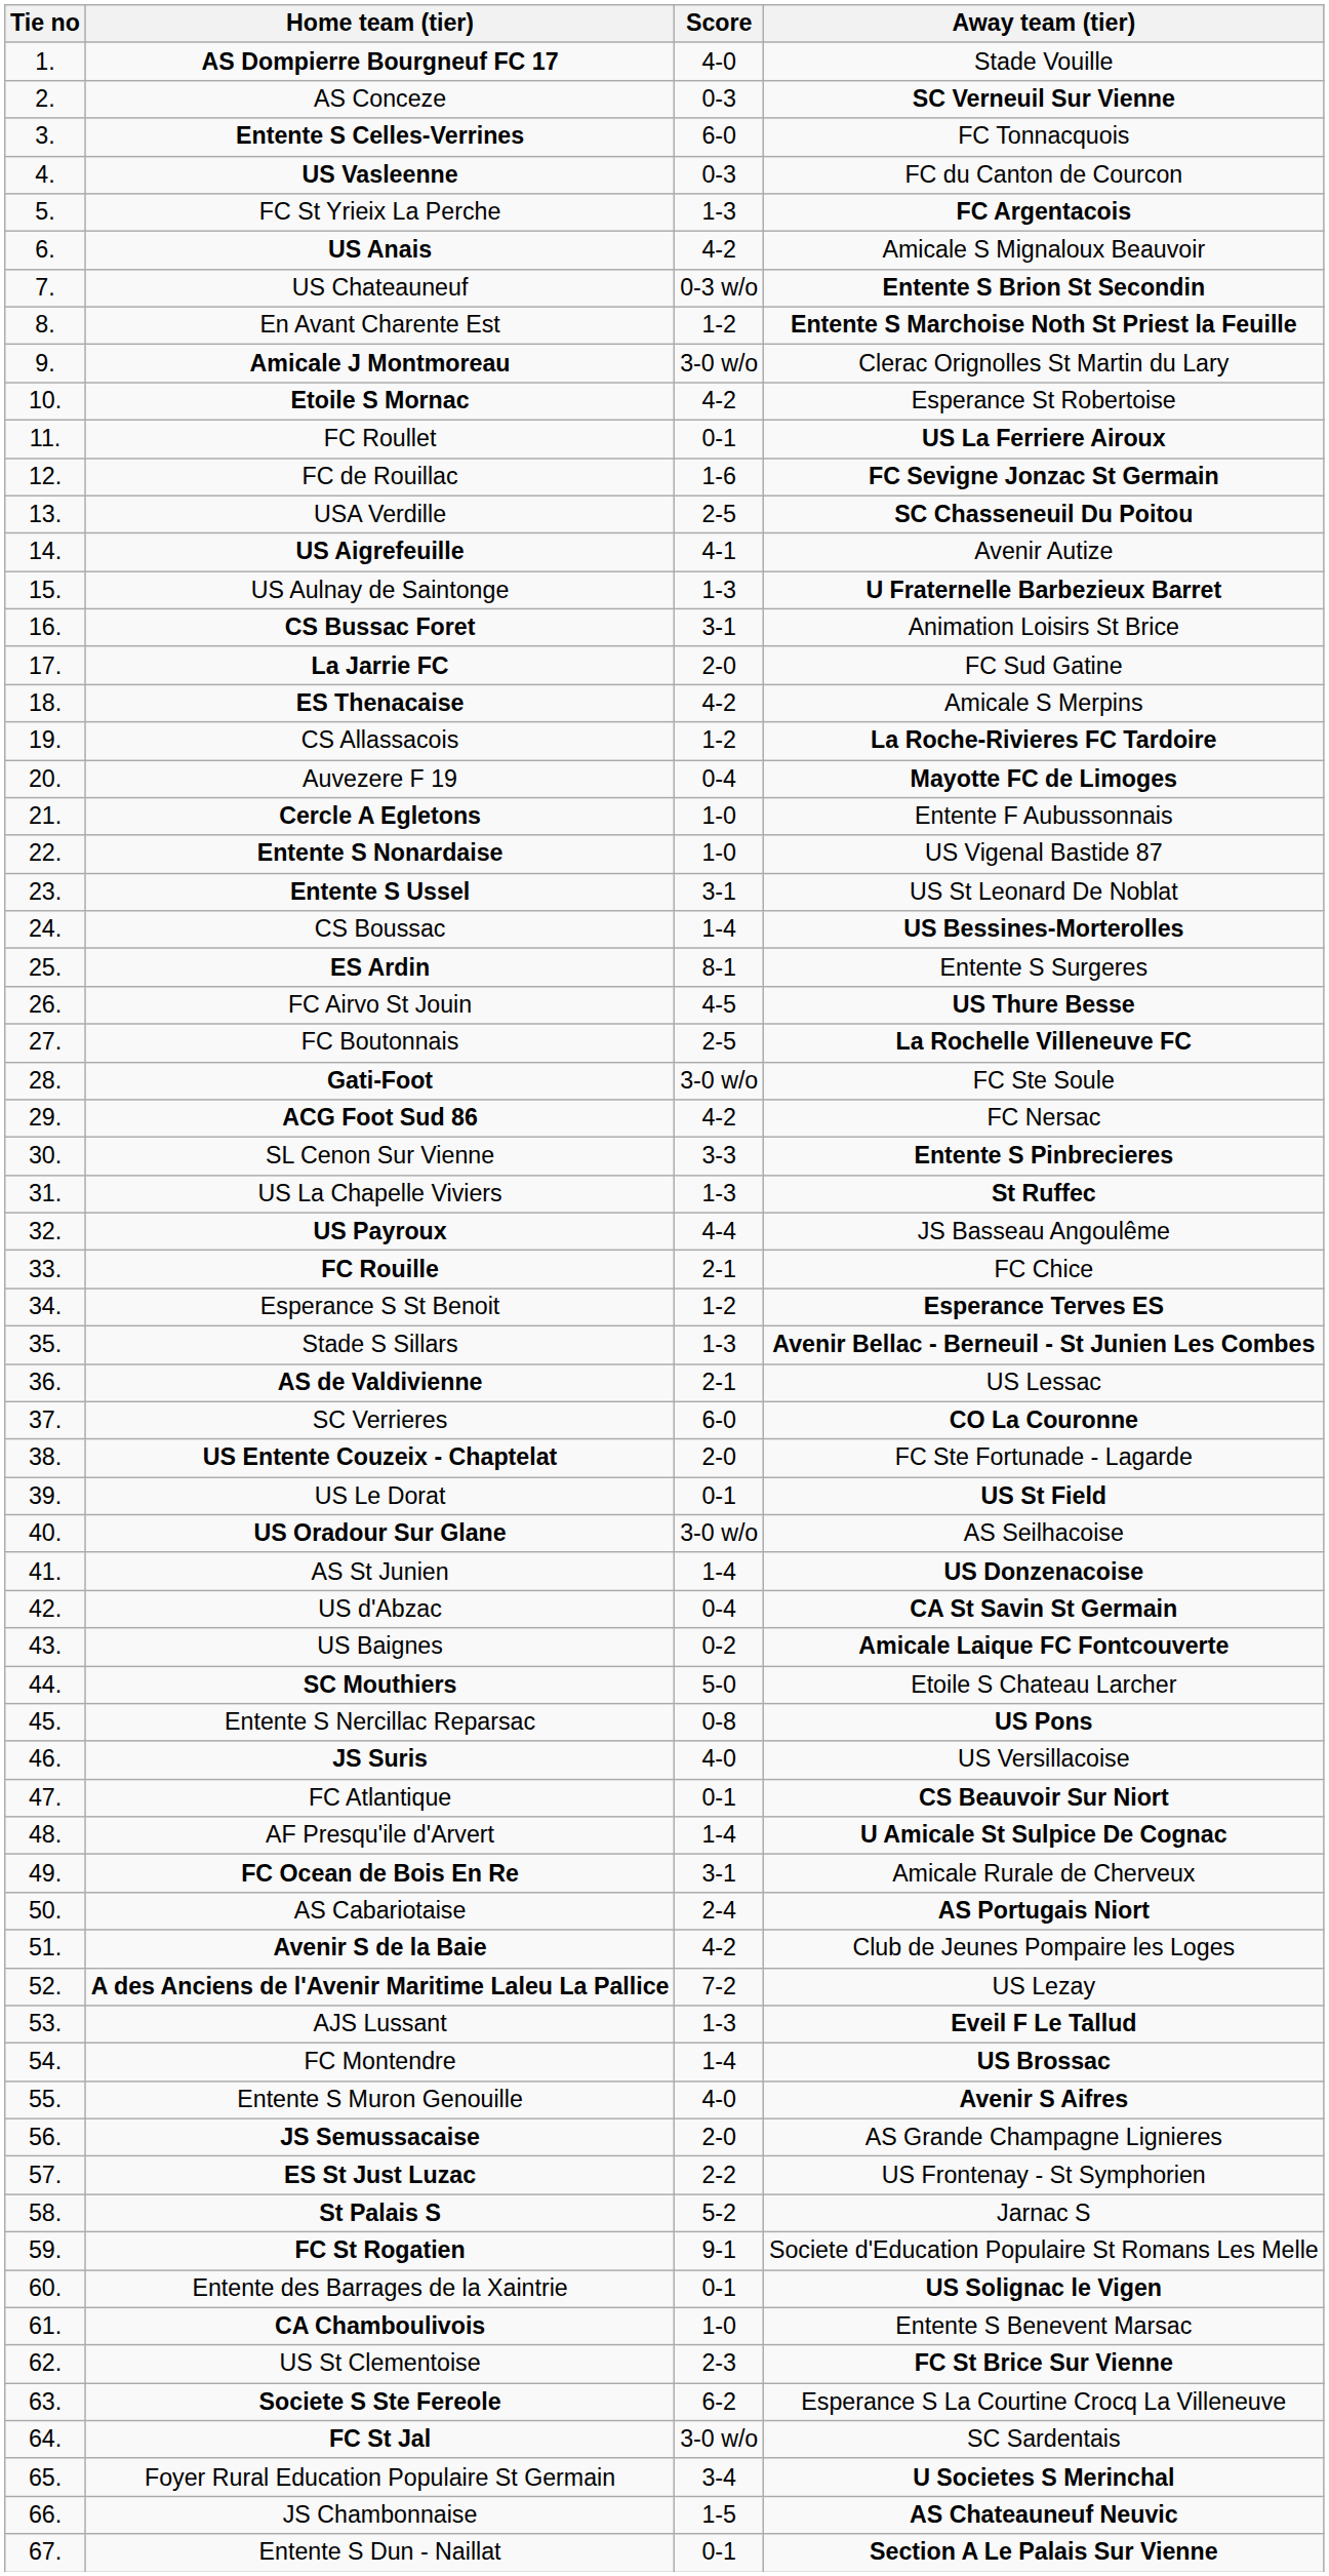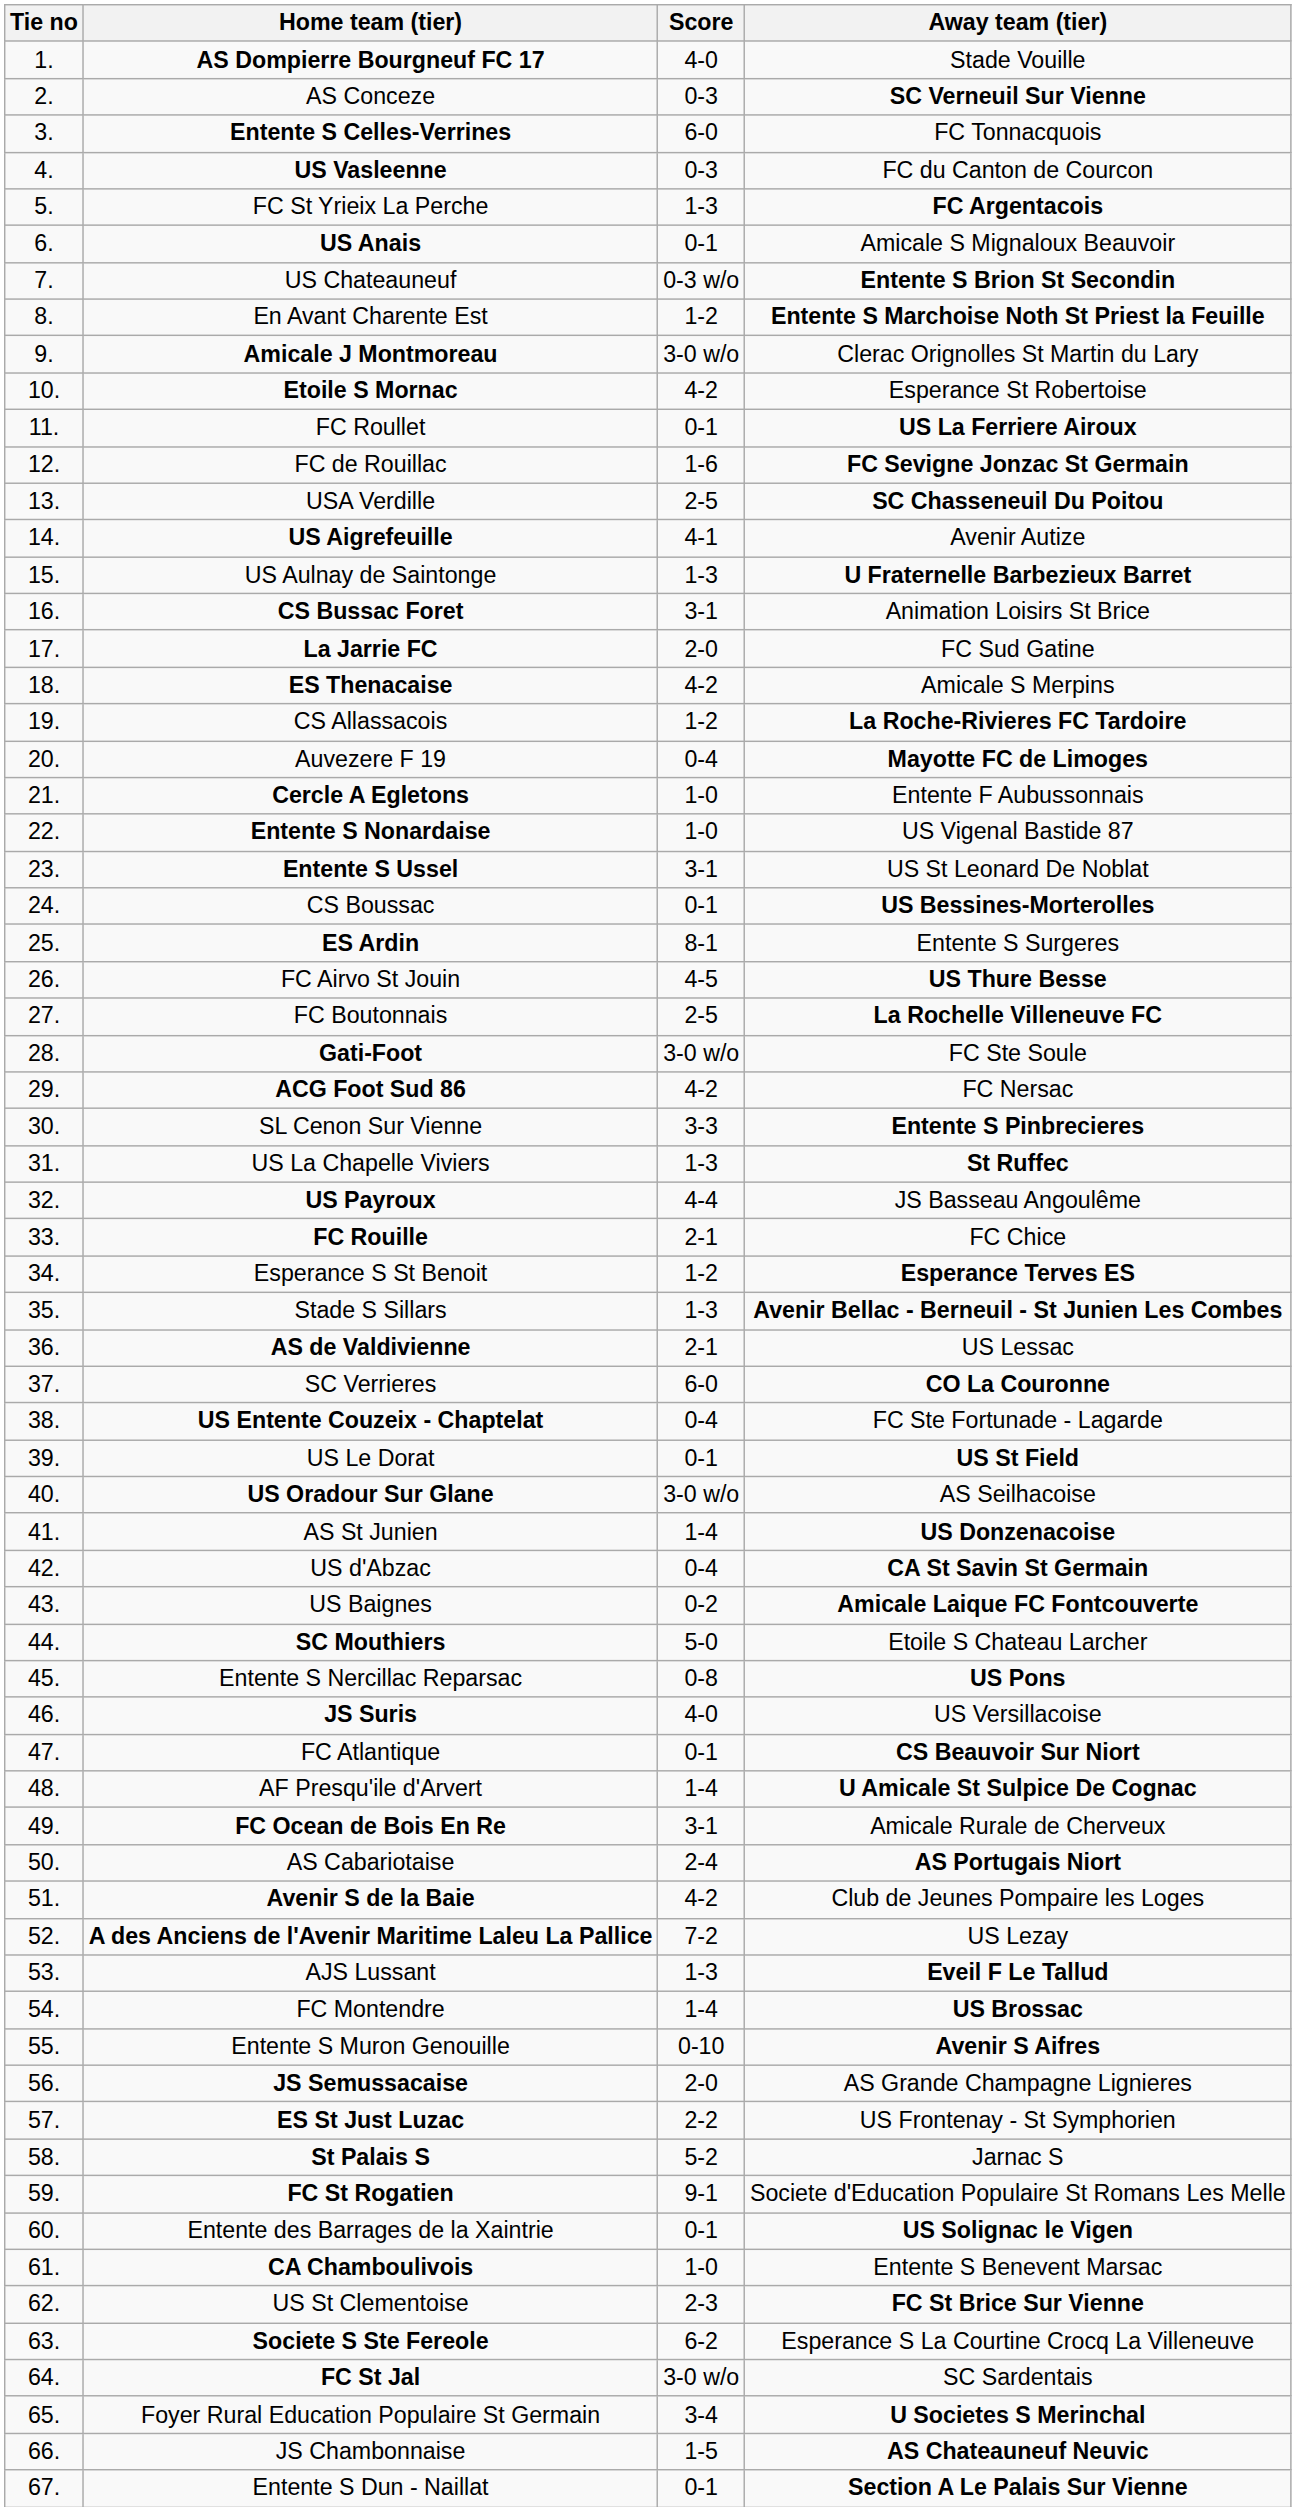US Anais | Score: 4-2 -> 0-1
CS Boussac | Score: 1-4 -> 0-1
US Entente Couzeix - Chaptelat | Score: 2-0 -> 0-4
Entente S Muron Genouille | Score: 4-0 -> 0-10
